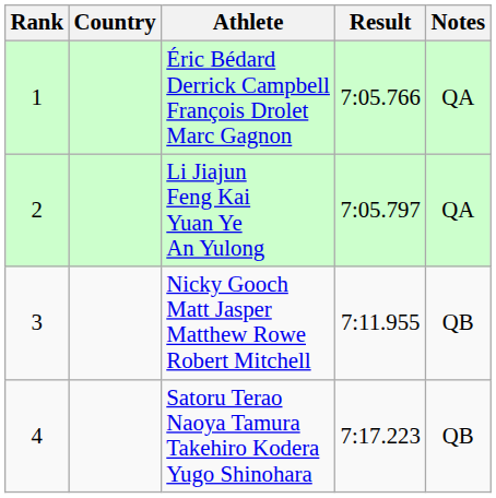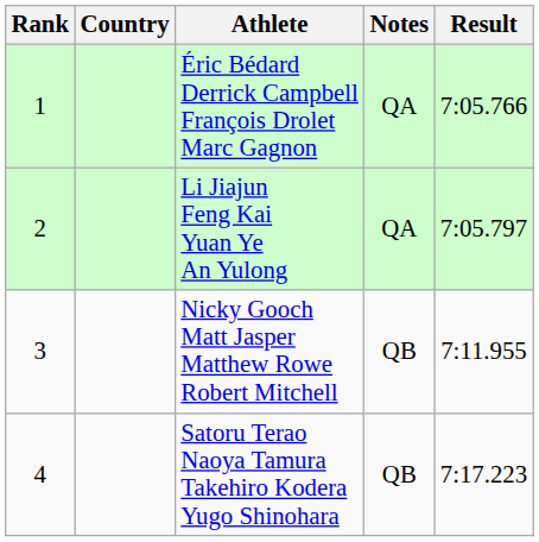columns swapped: Result <-> Notes
